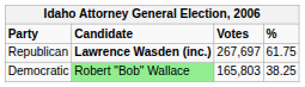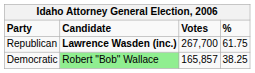Republican | Votes: 267,697 -> 267,700
Democratic | Votes: 165,803 -> 165,857
